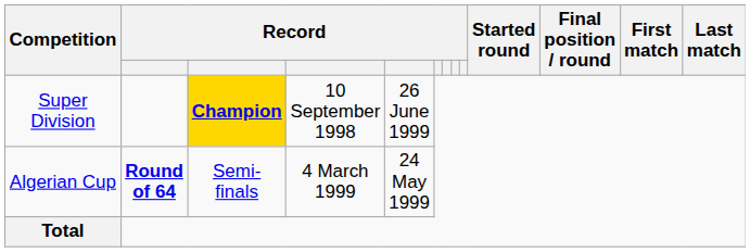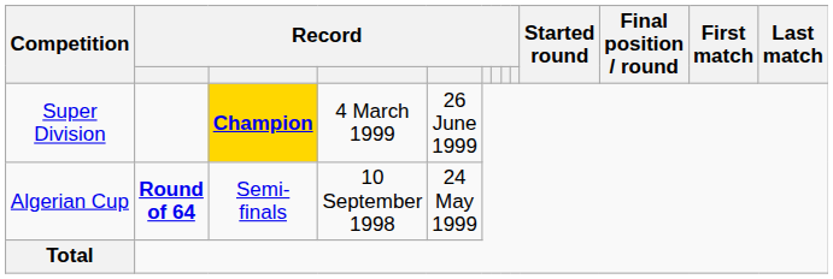Super Division | column 4: 10 September 1998 -> 4 March 1999
Algerian Cup | column 4: 4 March 1999 -> 10 September 1998
